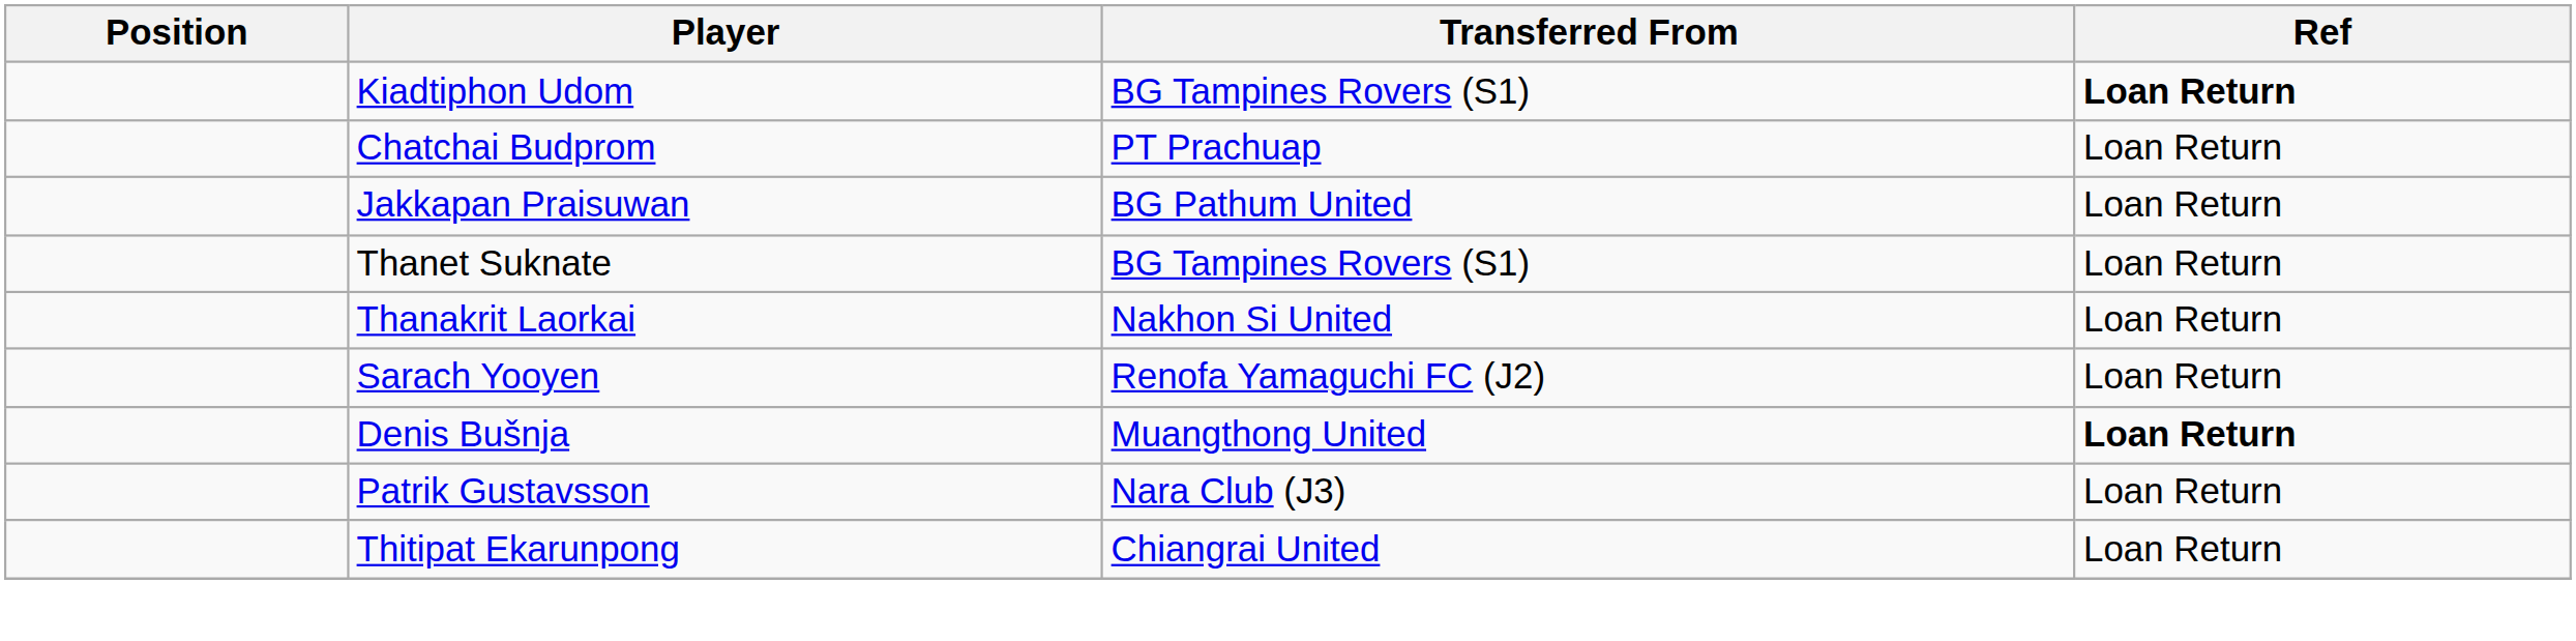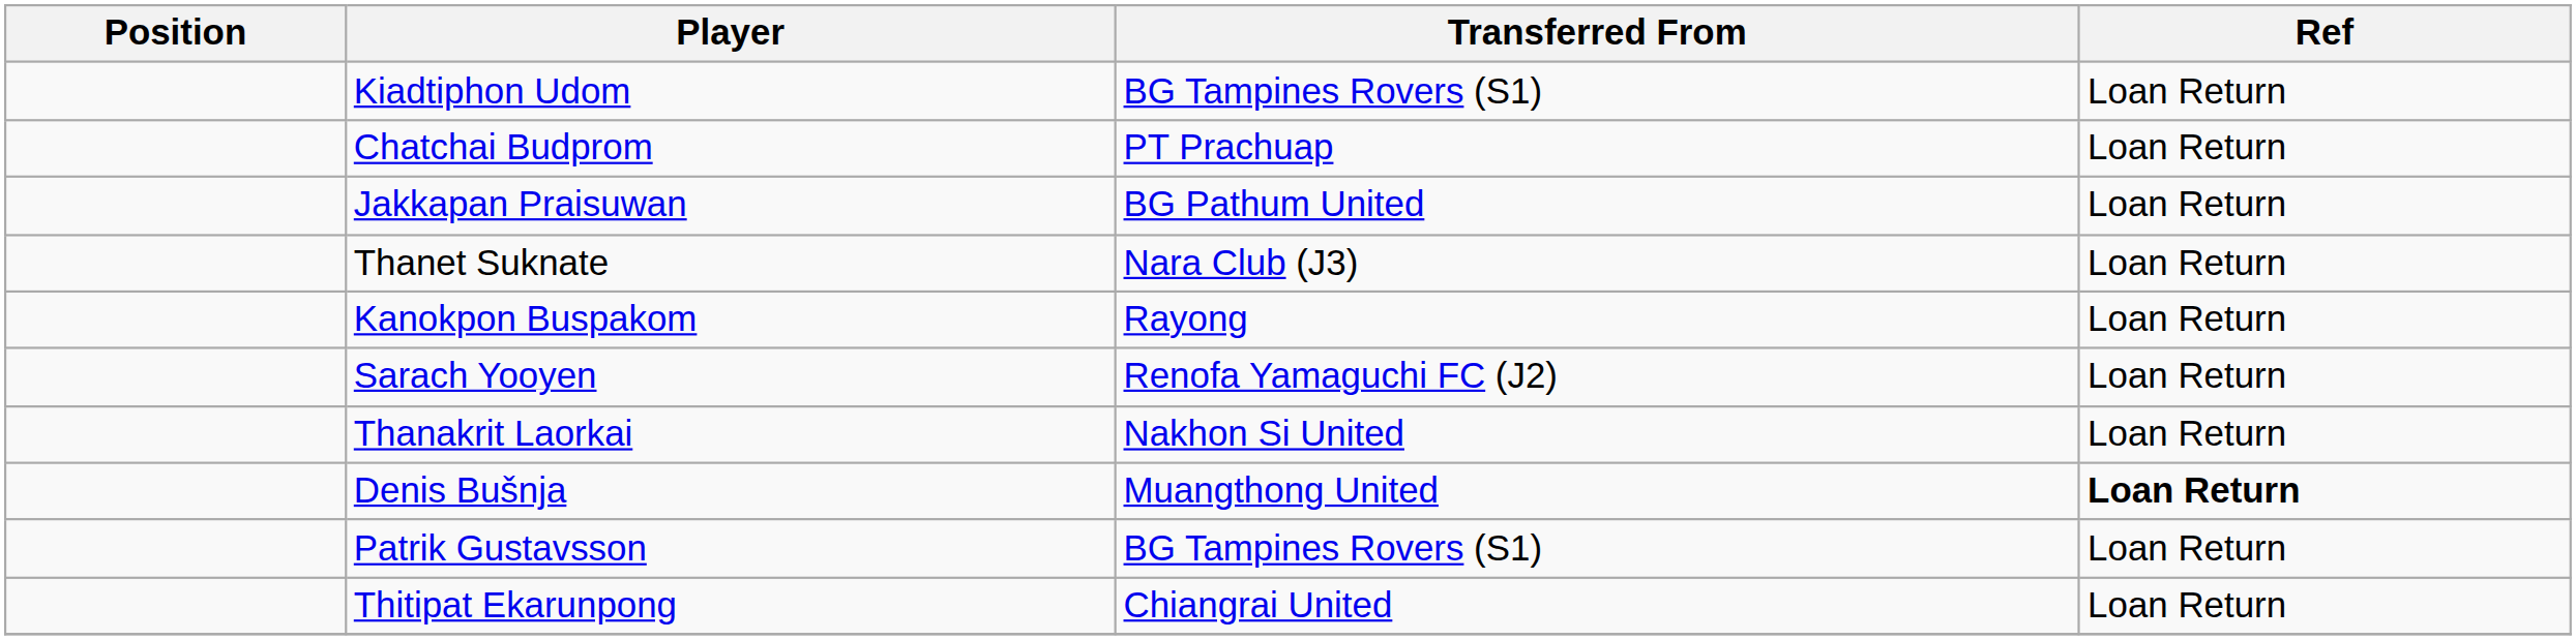Kiadtiphon Udom | Ref: bold -> normal
Thanet Suknate | Transferred From: BG Tampines Rovers (S1) -> Nara Club (J3)
+ row: Kanokpon Buspakom | Rayong | Loan Return
rows swapped: Sarach Yooyen <-> Thanakrit Laorkai
Patrik Gustavsson | Transferred From: Nara Club (J3) -> BG Tampines Rovers (S1)
